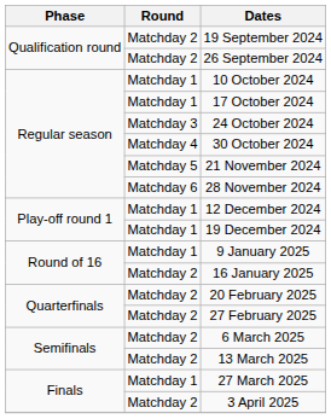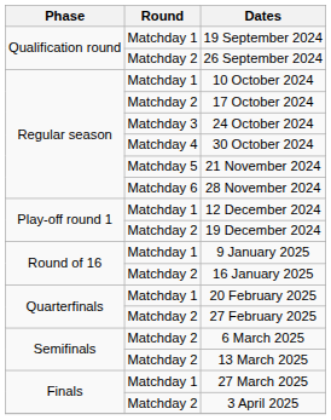19 September 2024 | Round: Matchday 2 -> Matchday 1
17 October 2024 | Round: Matchday 1 -> Matchday 2
19 December 2024 | Round: Matchday 1 -> Matchday 2
20 February 2025 | Round: Matchday 2 -> Matchday 1
